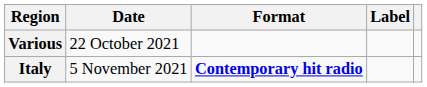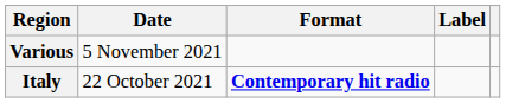Various | Date: 22 October 2021 -> 5 November 2021
Italy | Date: 5 November 2021 -> 22 October 2021
